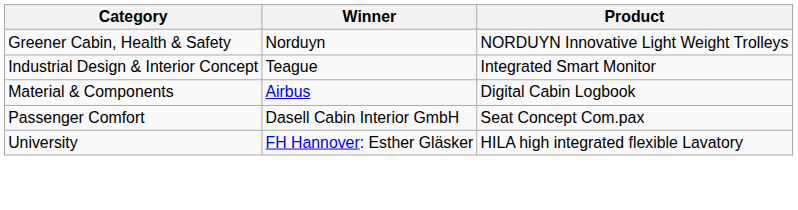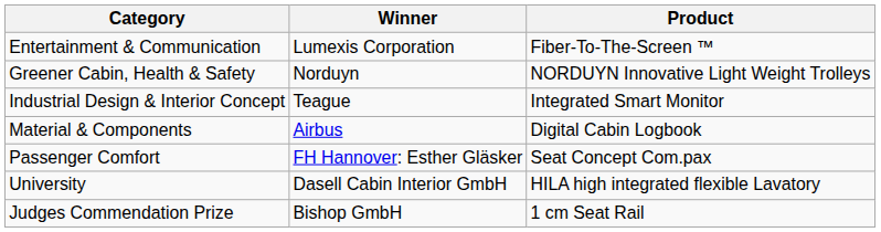+ row: Entertainment & Communication | Lumexis Corporation | Fiber-To-The-Screen ™
Passenger Comfort | Winner: Dasell Cabin Interior GmbH -> FH Hannover: Esther Gläsker
University | Winner: FH Hannover: Esther Gläsker -> Dasell Cabin Interior GmbH
+ row: Judges Commendation Prize | Bishop GmbH | 1 cm Seat Rail
